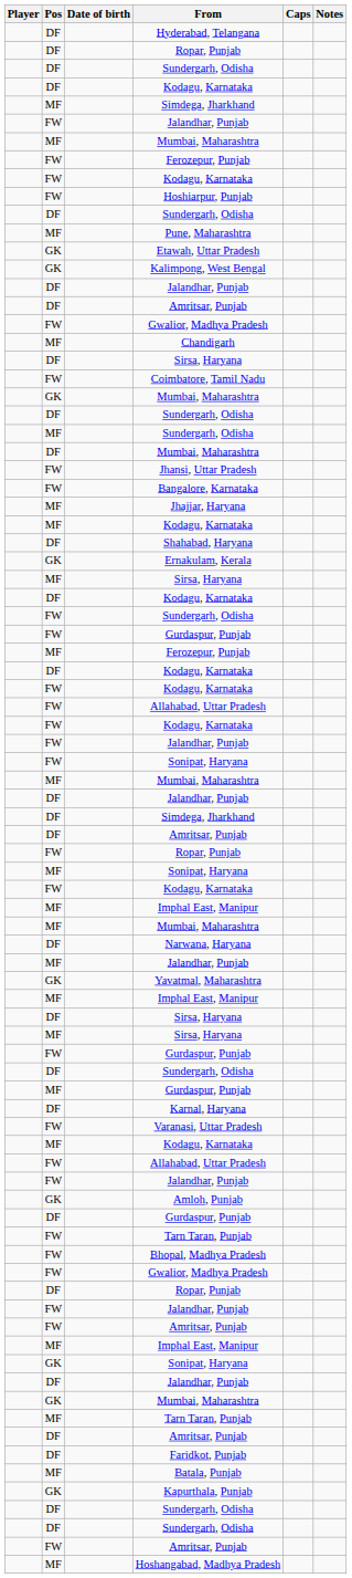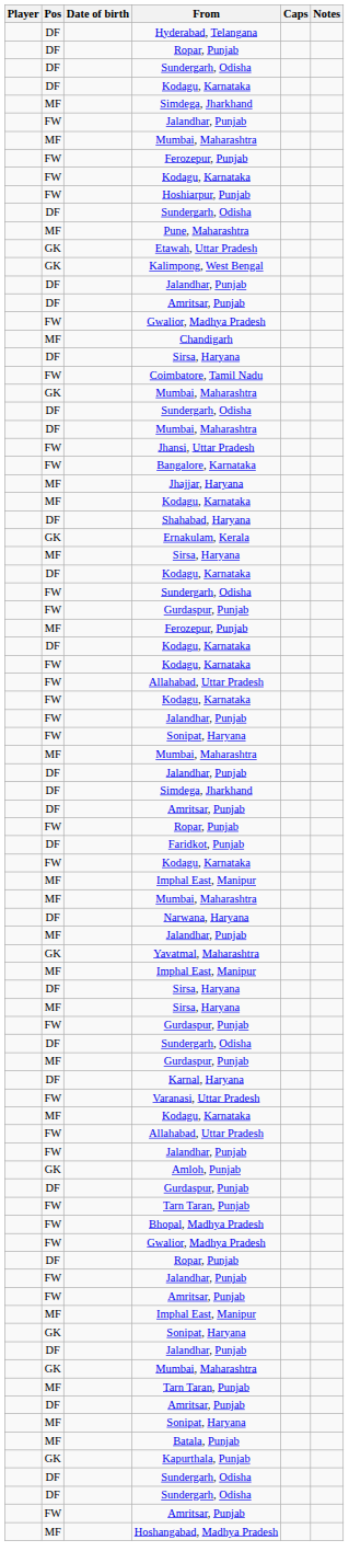- row: MF | Sundergarh, Odisha
rows swapped: Faridkot, Punjab <-> MF / Sonipat, Haryana
